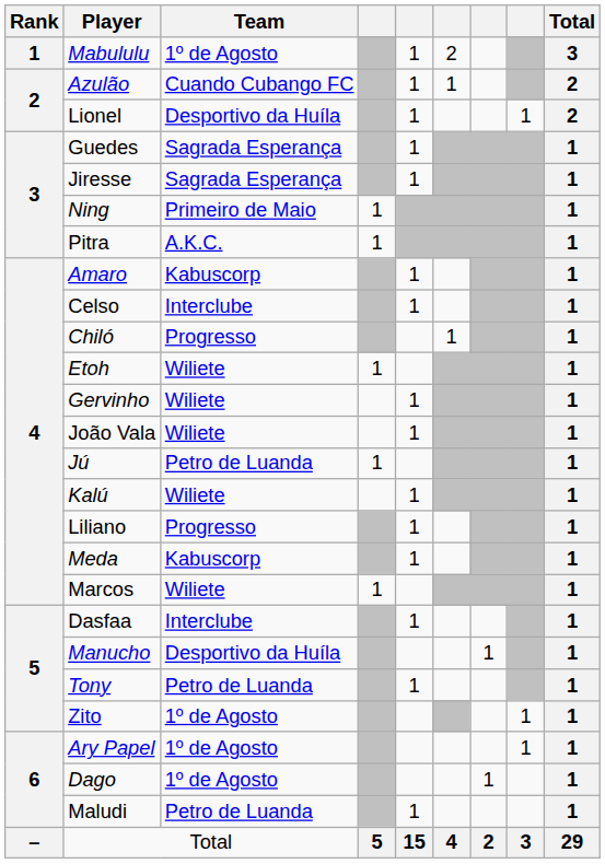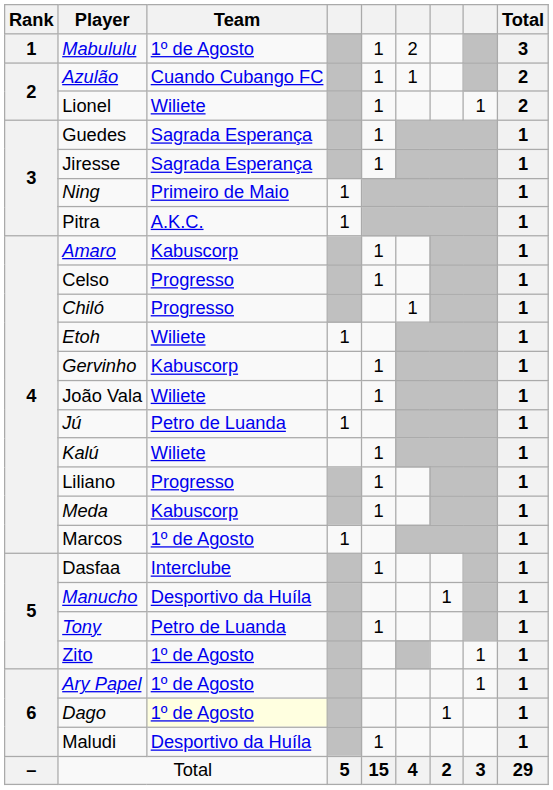Lionel | Team: Desportivo da Huíla -> Wiliete
Celso | Team: Interclube -> Progresso
Gervinho | Team: Wiliete -> Kabuscorp
Marcos | Team: Wiliete -> 1º de Agosto
Dago | Team: no background -> lightyellow background
Maludi | Team: Petro de Luanda -> Desportivo da Huíla
